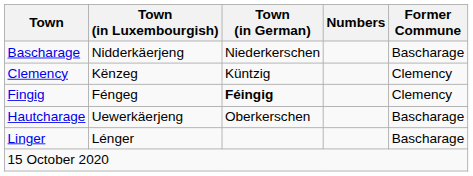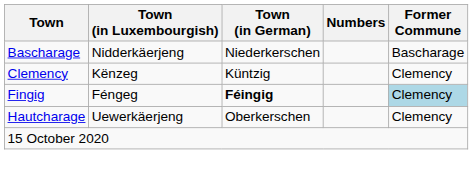Fingig | Former Commune: no background -> lightblue background
Hautcharage | Former Commune: Bascharage -> Clemency
- row: Linger | Lénger | Bascharage
